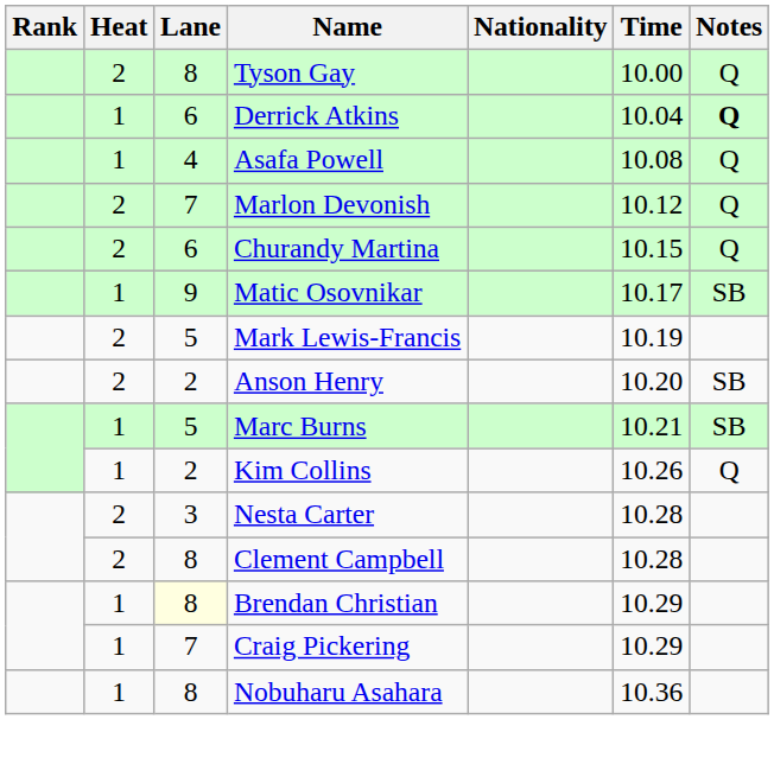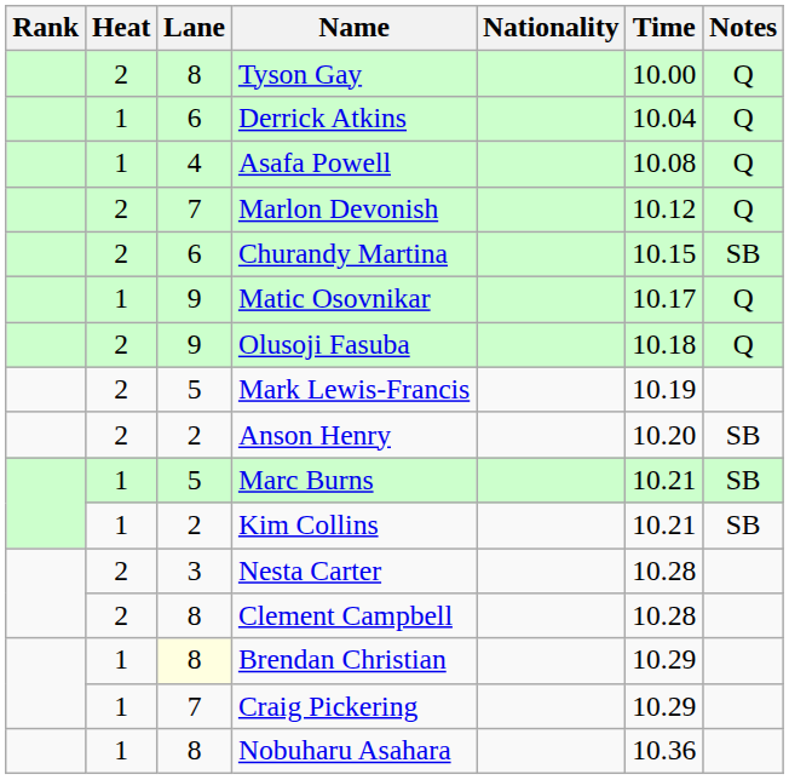Derrick Atkins | Notes: bold -> normal
Churandy Martina | Notes: Q -> SB
Matic Osovnikar | Notes: SB -> Q
+ row: 2 | 9 | Olusoji Fasuba | 10.18 | Q
Kim Collins | Time: 10.26 -> 10.21
Kim Collins | Notes: Q -> SB
